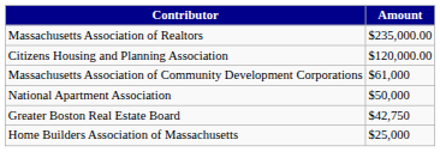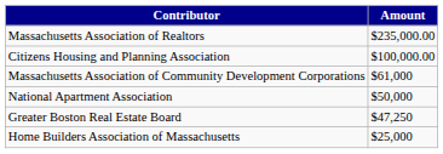Citizens Housing and Planning Association | Amount: $120,000.00 -> $100,000.00
Greater Boston Real Estate Board | Amount: $42,750 -> $47,250
